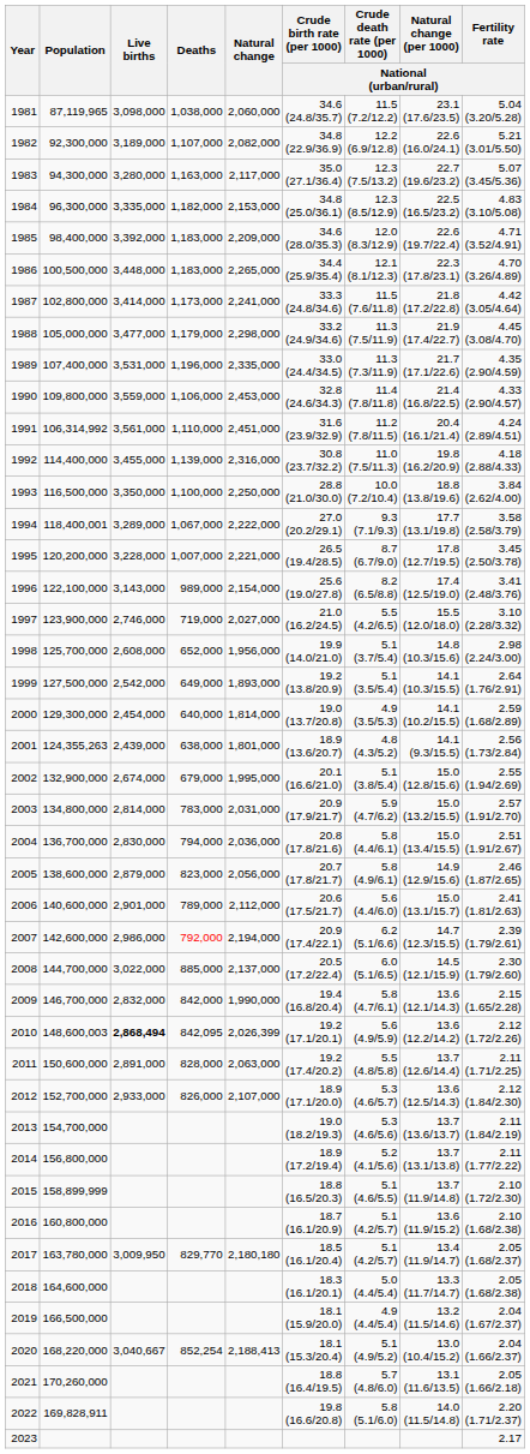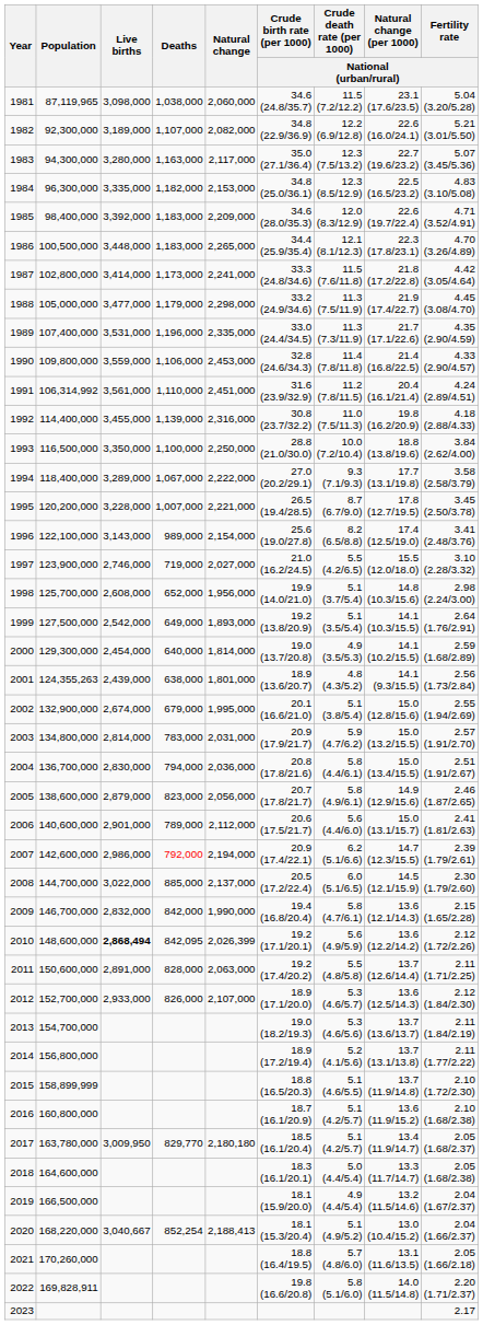1994 | Population: 118,400,001 -> 118,400,000
2010 | Population: 148,600,003 -> 148,600,000
